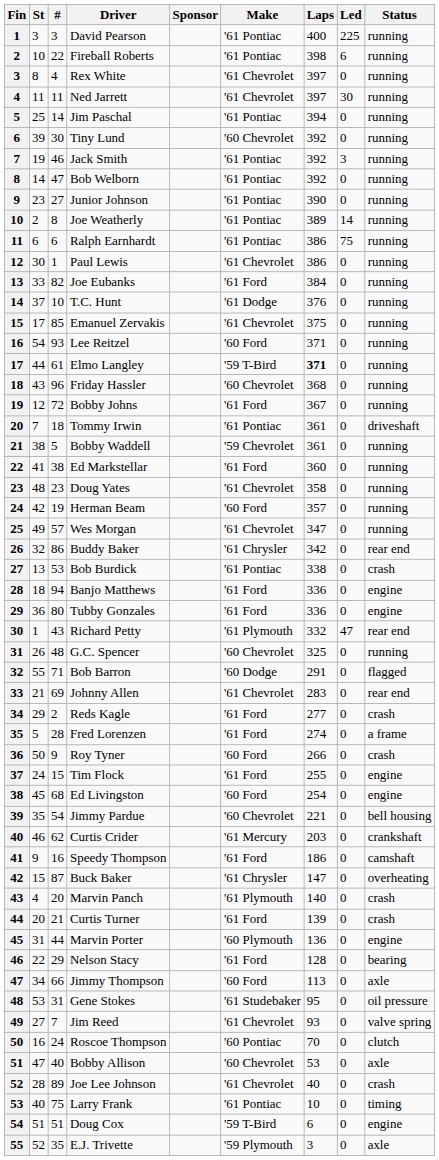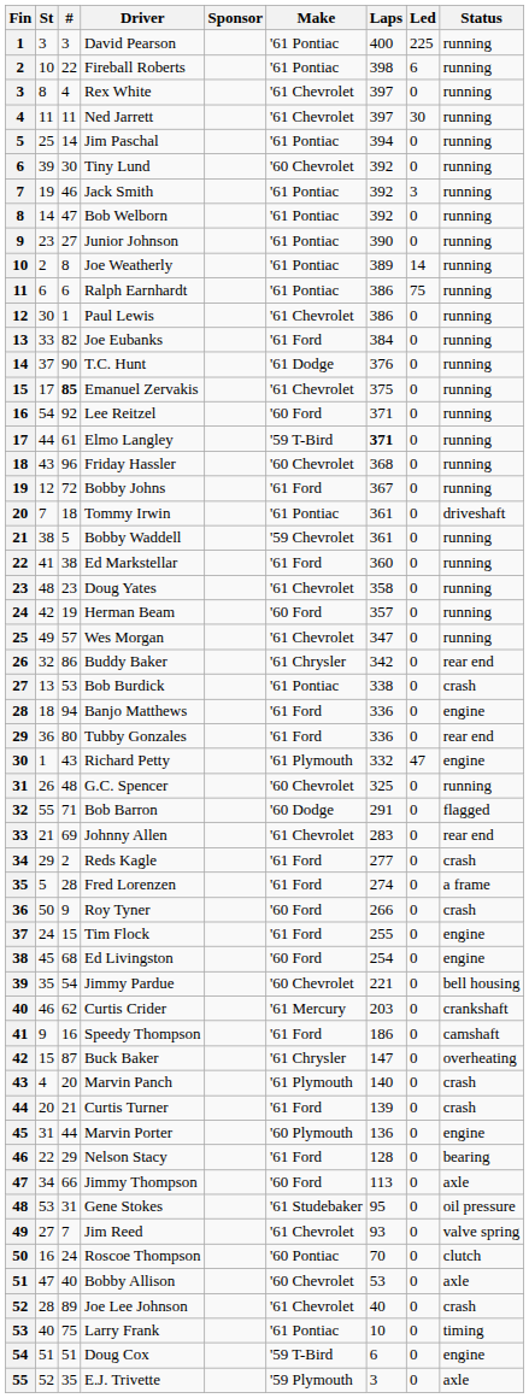T.C. Hunt | #: 10 -> 90
Emanuel Zervakis | #: normal -> bold
Lee Reitzel | #: 93 -> 92
Tubby Gonzales | Status: engine -> rear end
Richard Petty | Status: rear end -> engine
